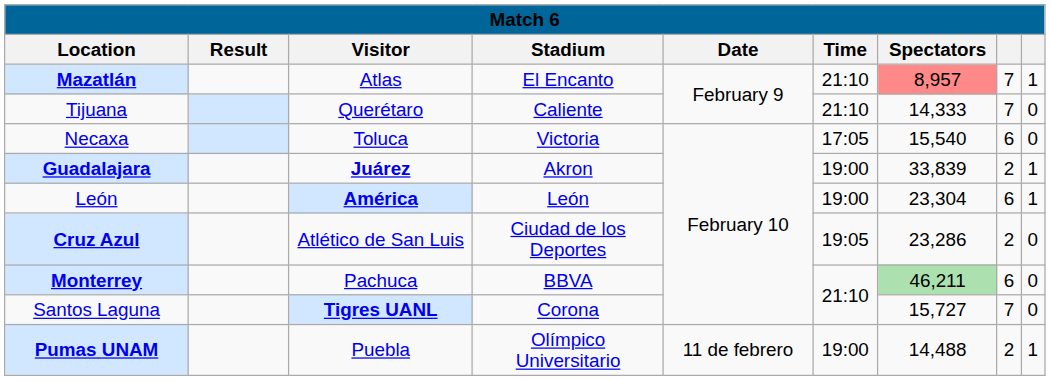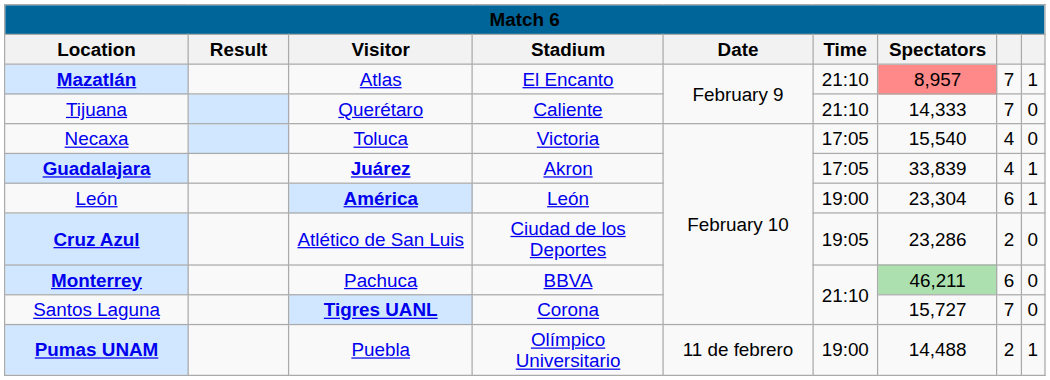Necaxa | column 8: 6 -> 4
Guadalajara | Time: 19:00 -> 17:05
Guadalajara | column 8: 2 -> 4
